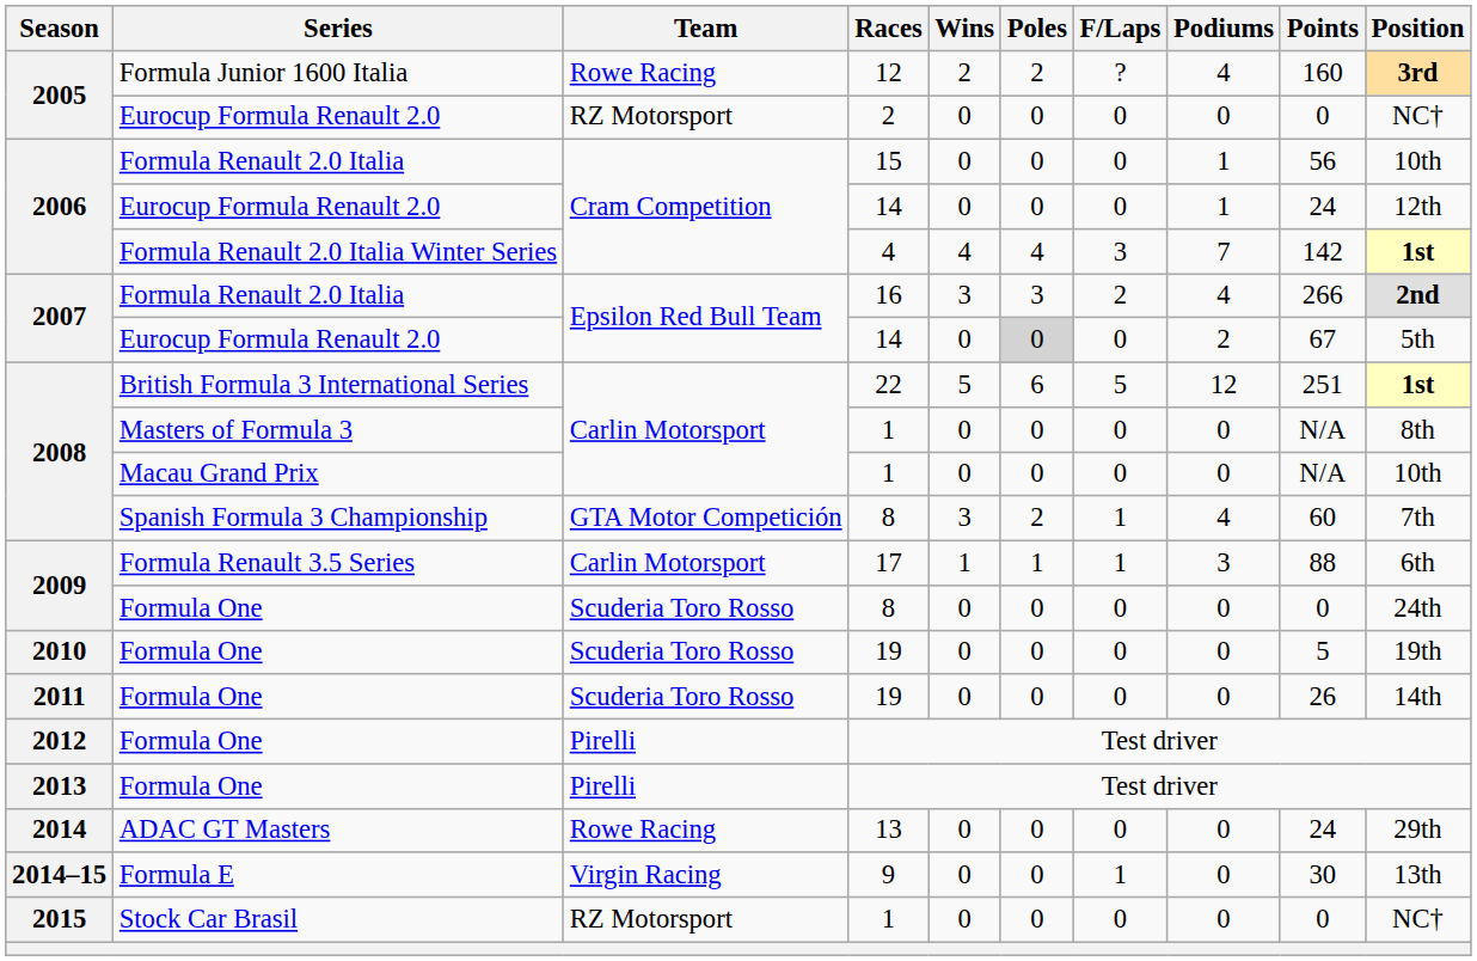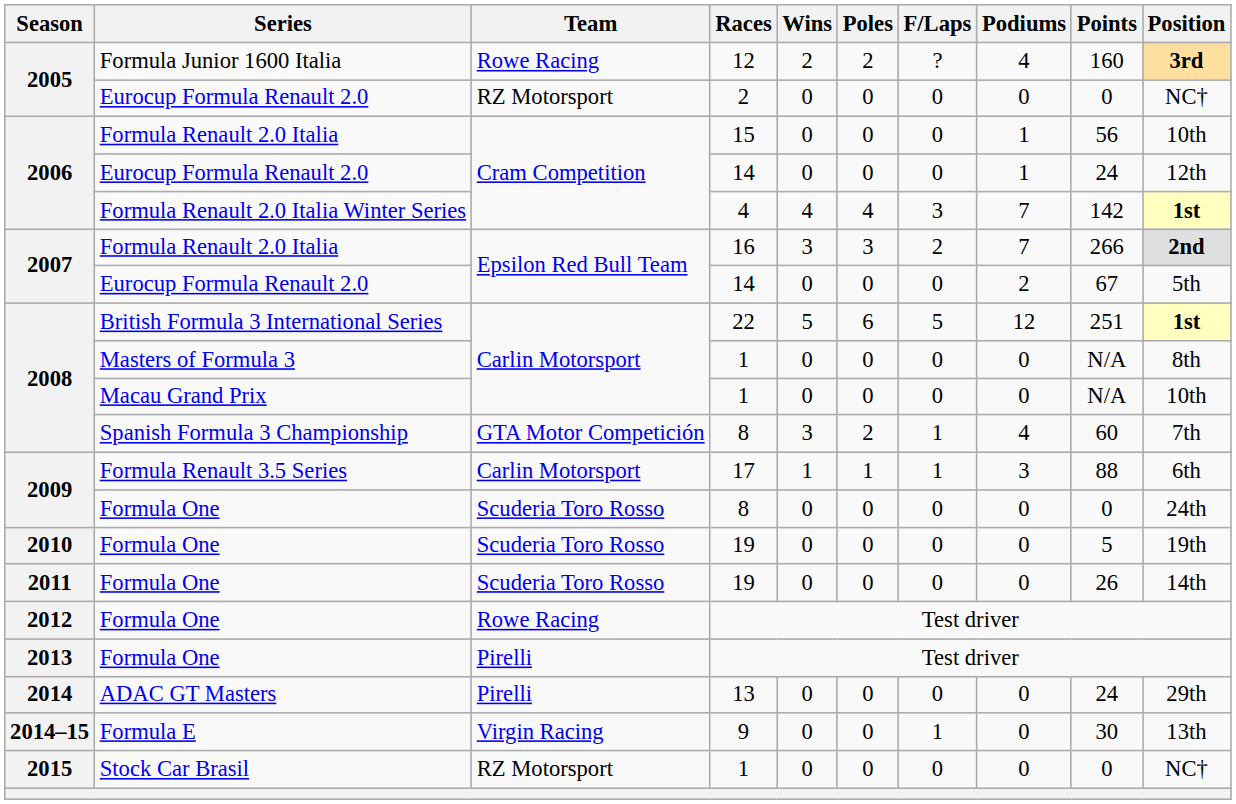2007 / Formula Renault 2.0 Italia | Podiums: 4 -> 7
2007 / Eurocup Formula Renault 2.0 | Poles: lightgrey background -> no background
2012 / Formula One | Team: Pirelli -> Rowe Racing
ADAC GT Masters | Team: Rowe Racing -> Pirelli
